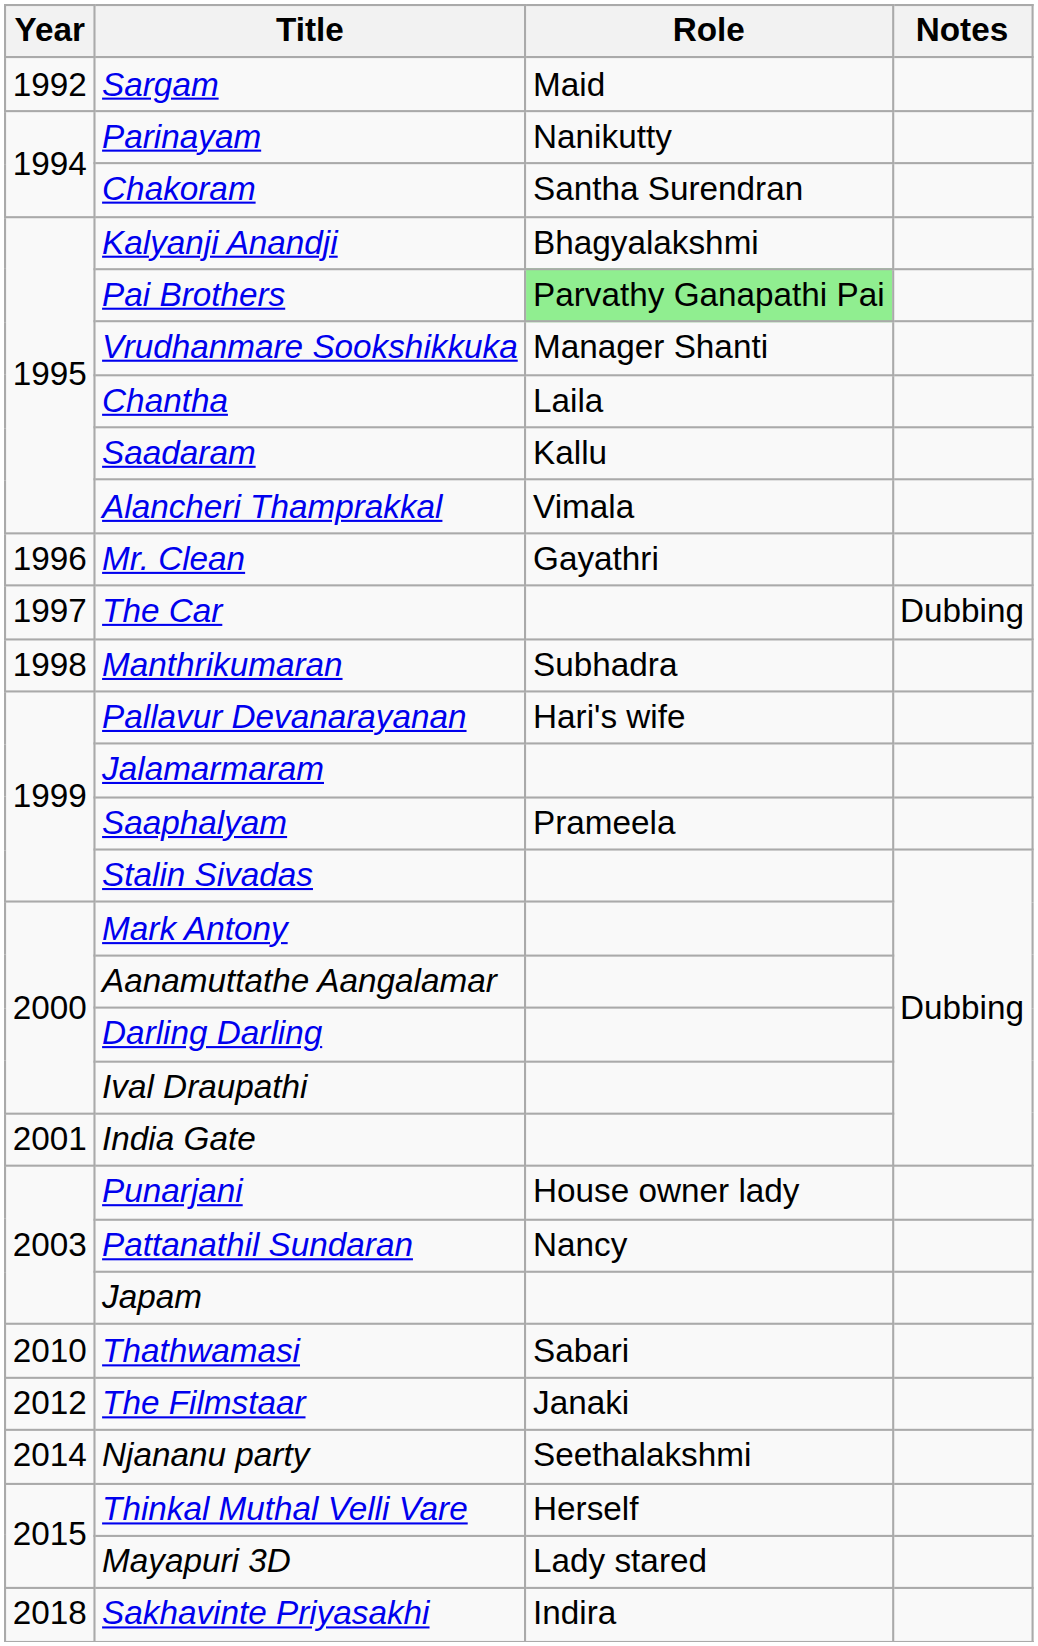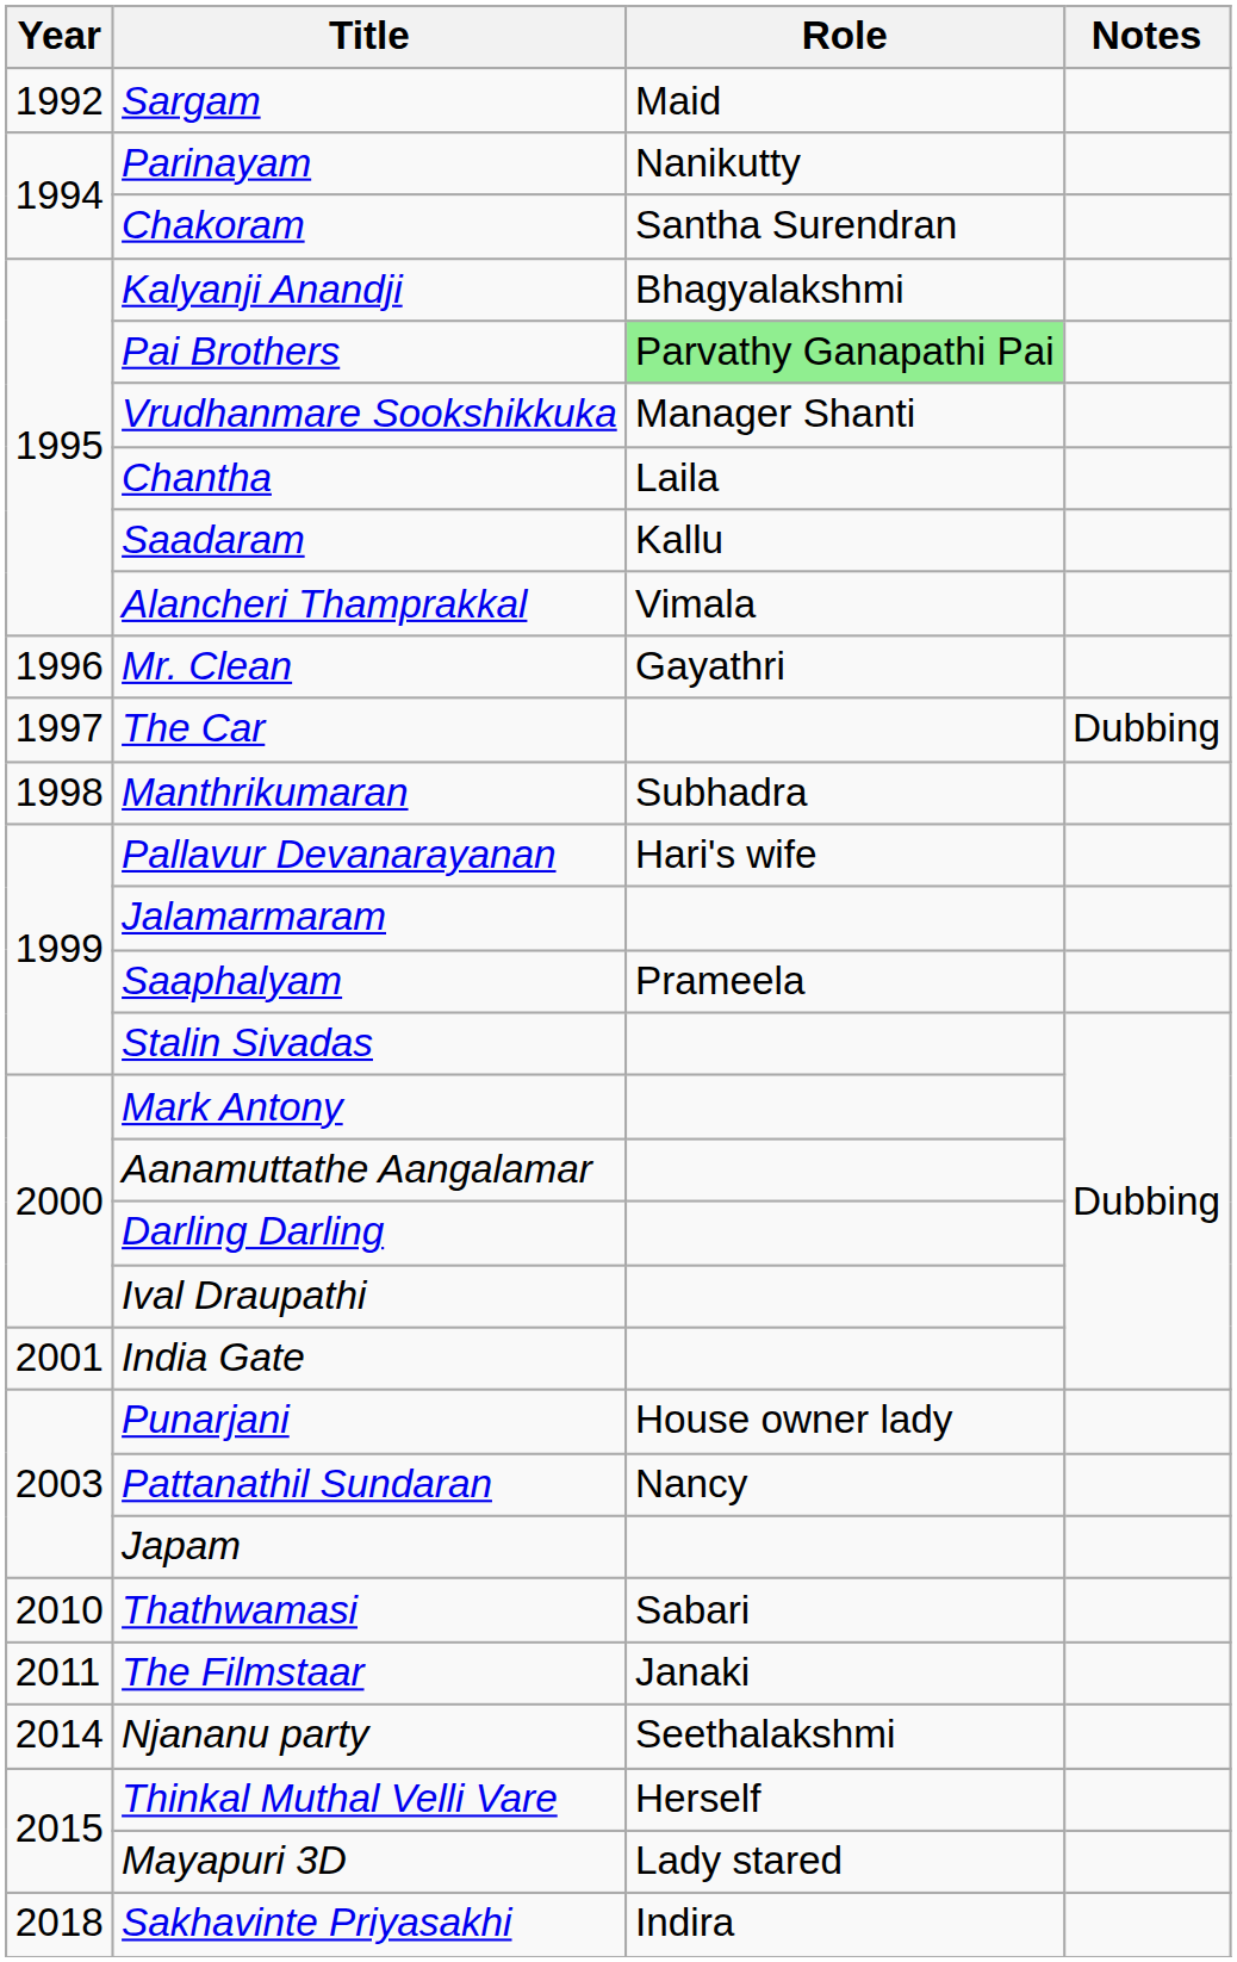The Filmstaar | Year: 2012 -> 2011
